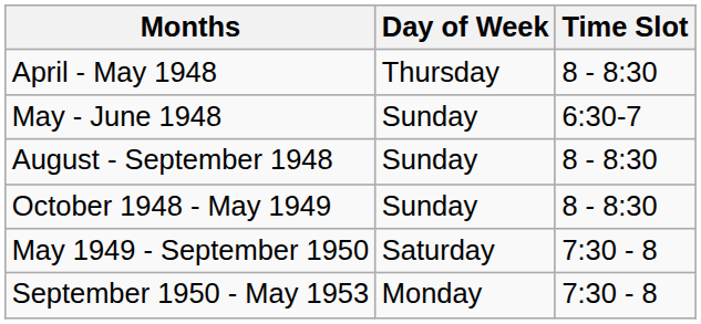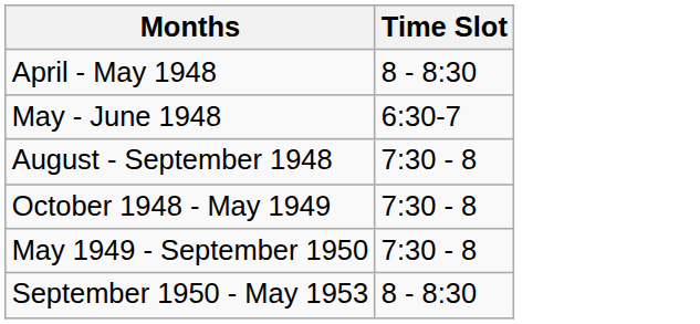- column: Day of Week | Thursday | Sunday | Sunday | Sunday | Saturday | Monday
August - September 1948 | Time Slot: 8 - 8:30 -> 7:30 - 8
October 1948 - May 1949 | Time Slot: 8 - 8:30 -> 7:30 - 8
September 1950 - May 1953 | Time Slot: 7:30 - 8 -> 8 - 8:30
